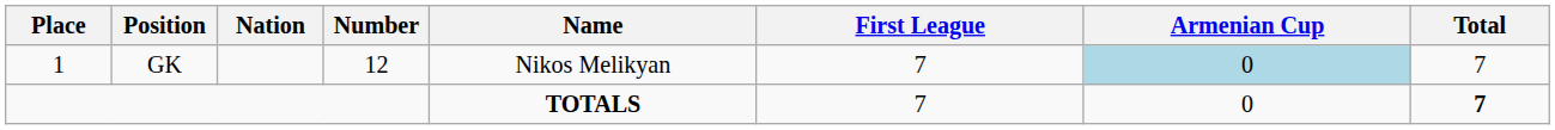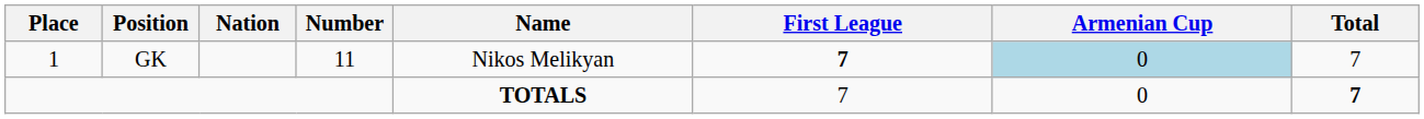GK | Number: 12 -> 11
GK | First League: normal -> bold
